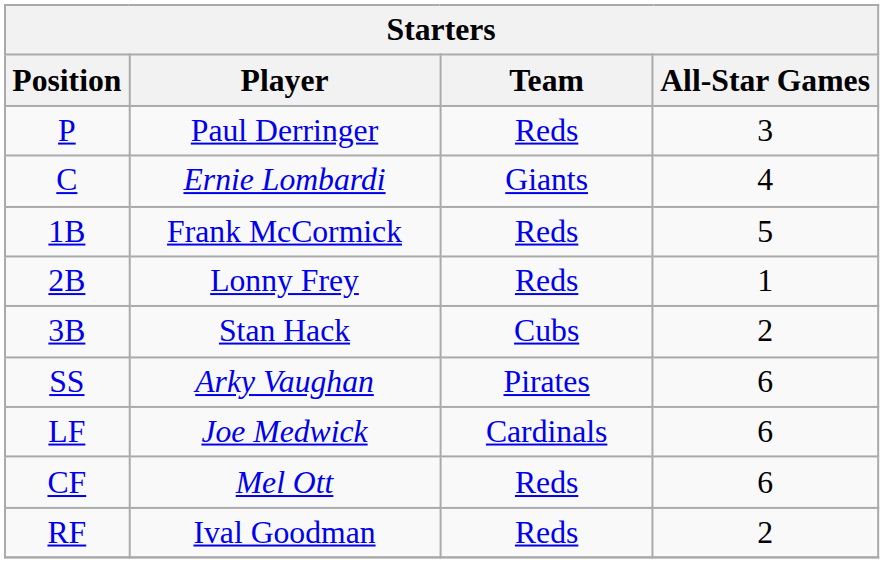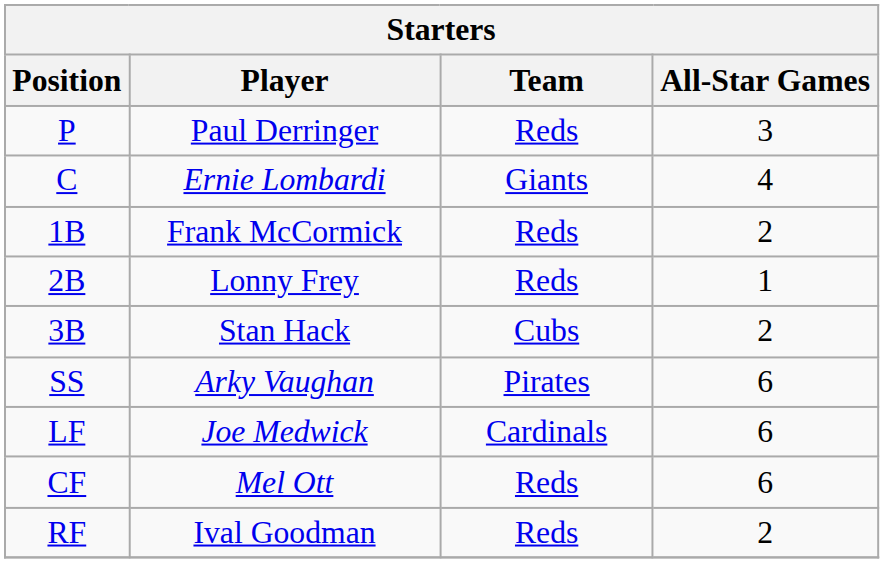Frank McCormick | All-Star Games: 5 -> 2
